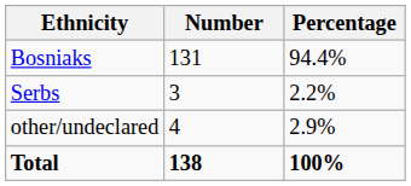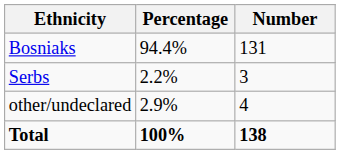columns swapped: Number <-> Percentage
